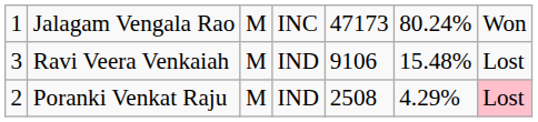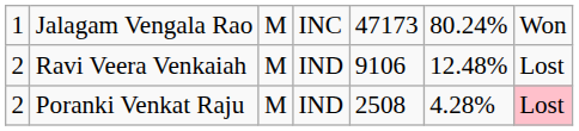Ravi Veera Venkaiah | column 1: 3 -> 2
Ravi Veera Venkaiah | column 6: 15.48% -> 12.48%
Poranki Venkat Raju | column 6: 4.29% -> 4.28%
